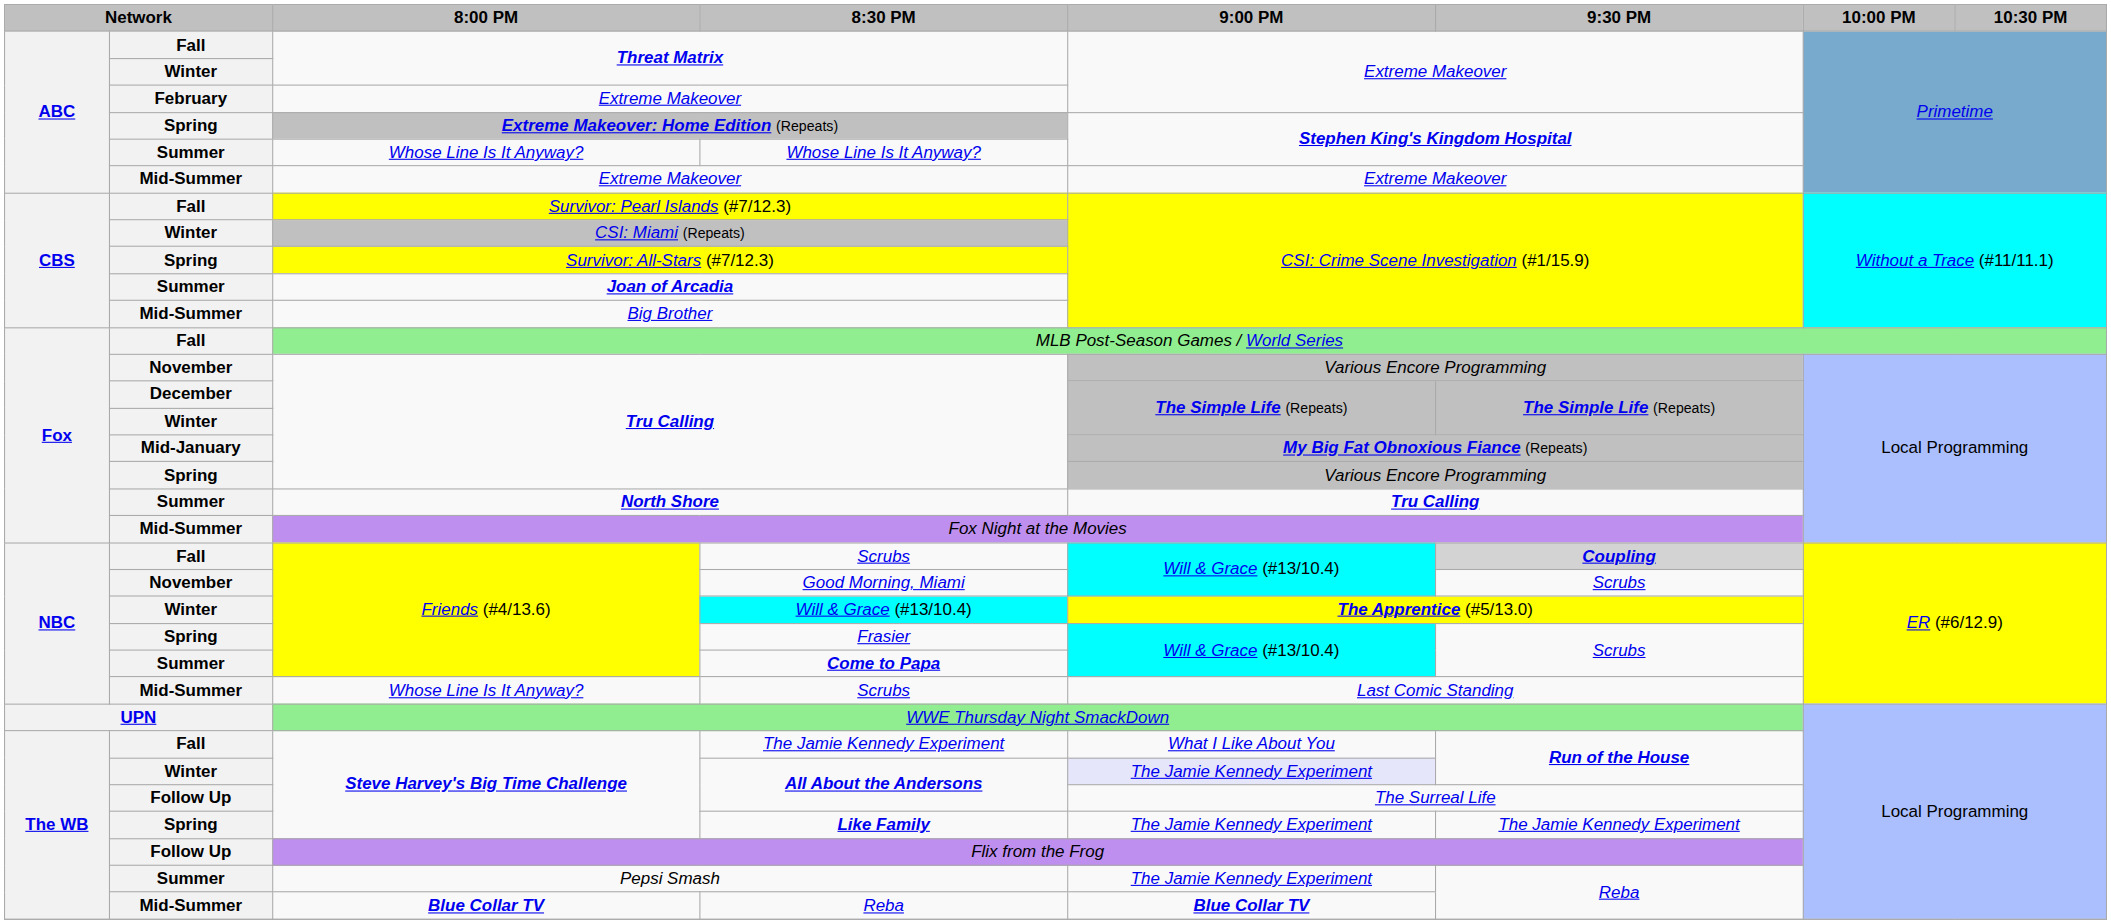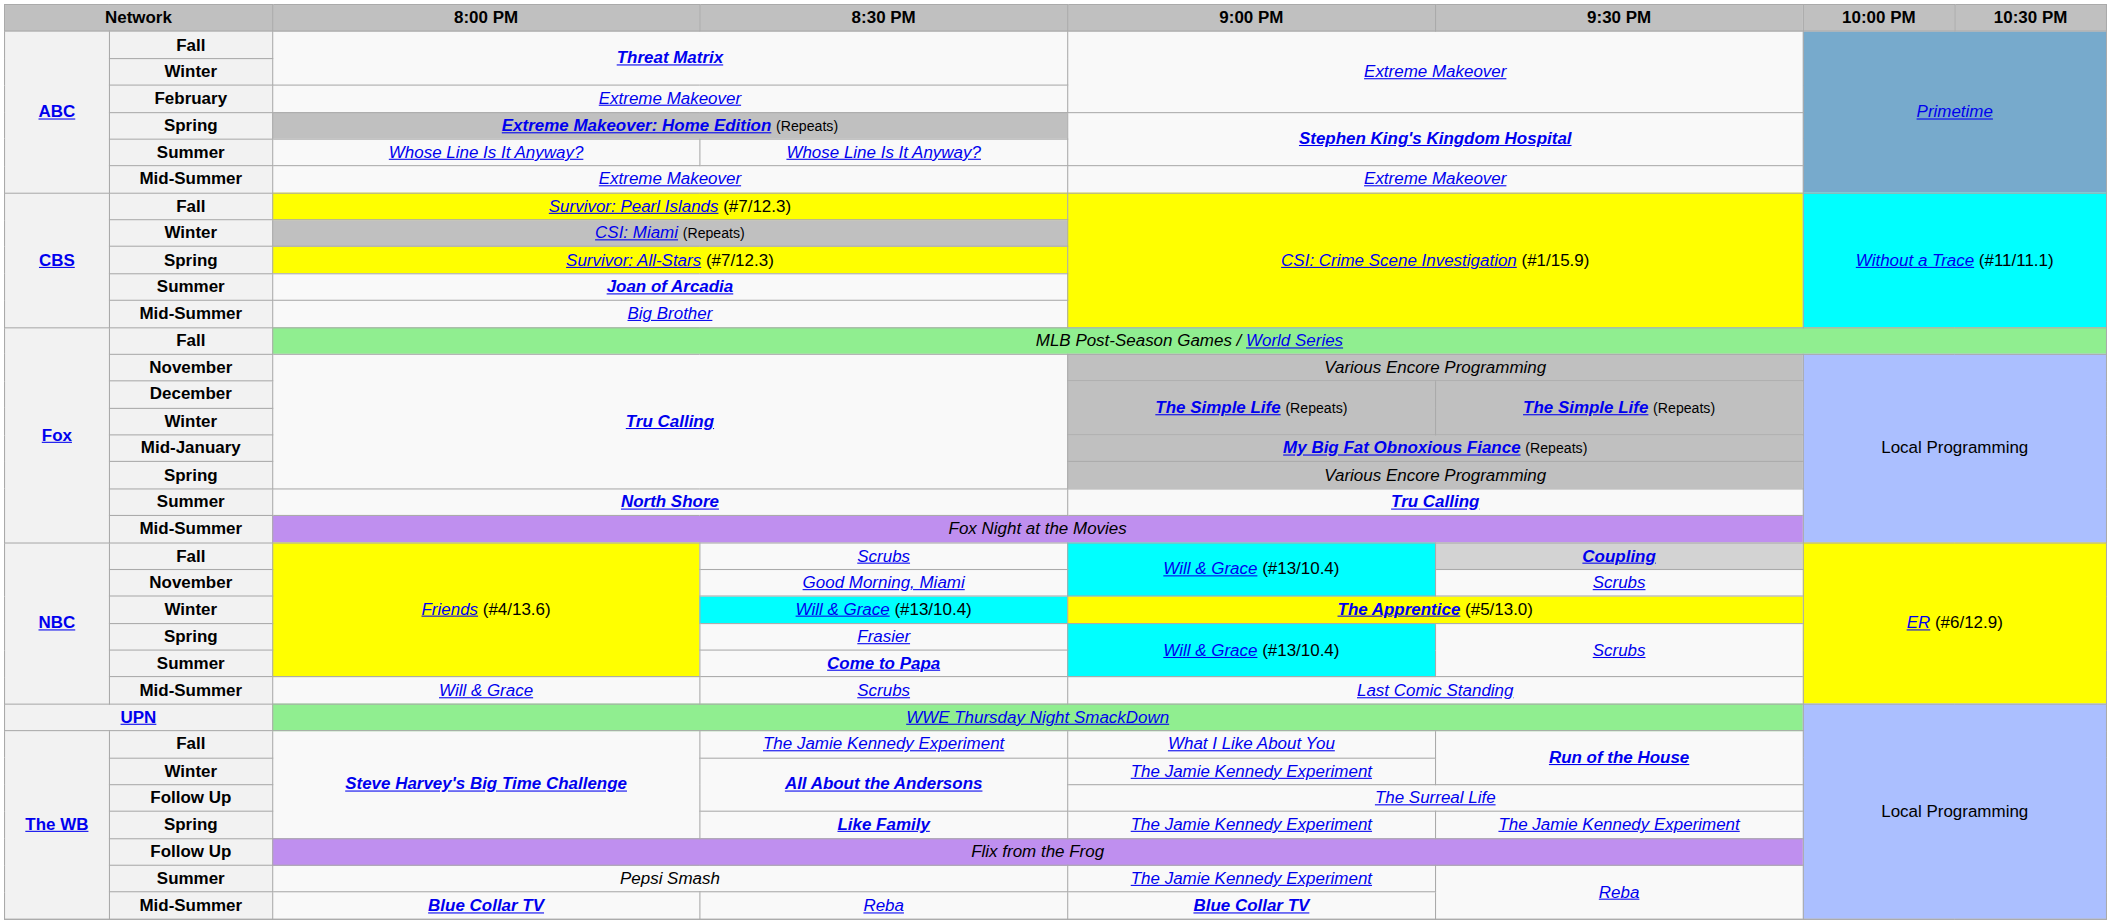Mid-Summer / Scrubs | 8:00 PM: Whose Line Is It Anyway? -> Will & Grace
Winter / All About the Andersons | 9:00 PM: lavender background -> no background
